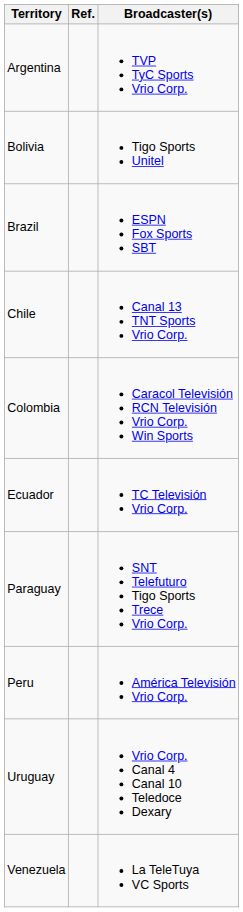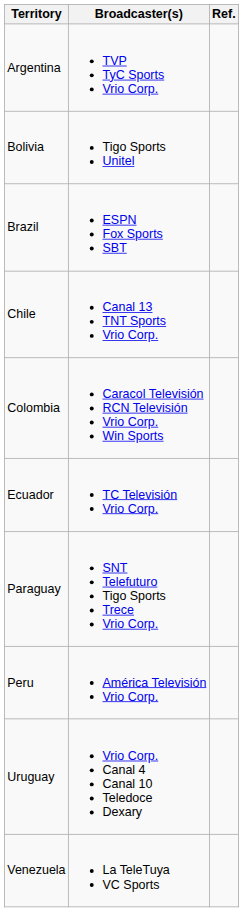columns swapped: Broadcaster(s) <-> Ref.
